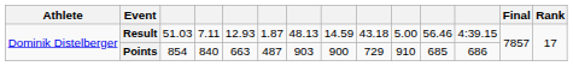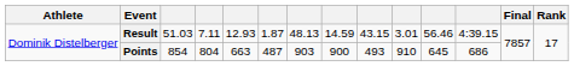Result | column 9: 43.18 -> 43.15
Result | column 10: 5.00 -> 3.01
Points | column 4: 840 -> 804
Points | column 9: 729 -> 493
Points | column 11: 685 -> 645
